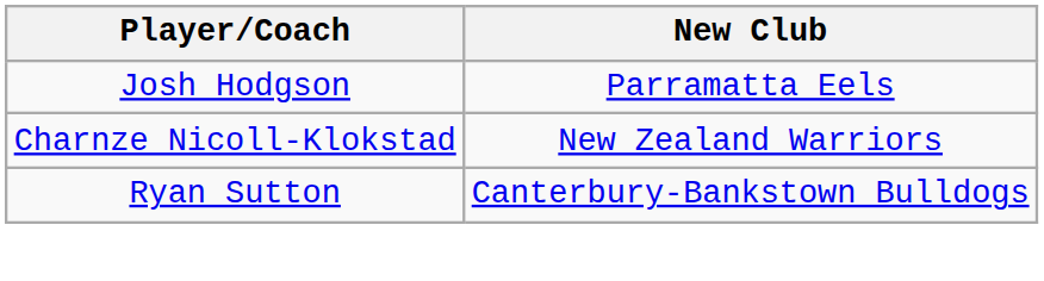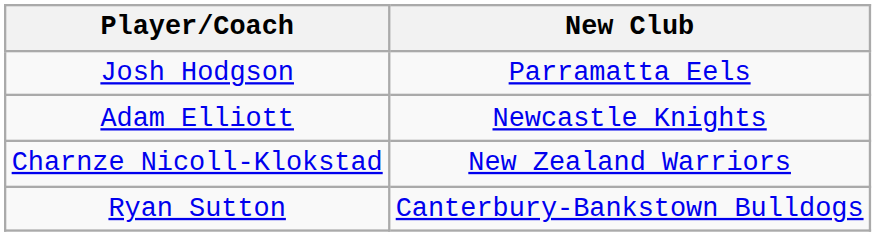+ row: Adam Elliott | Newcastle Knights
